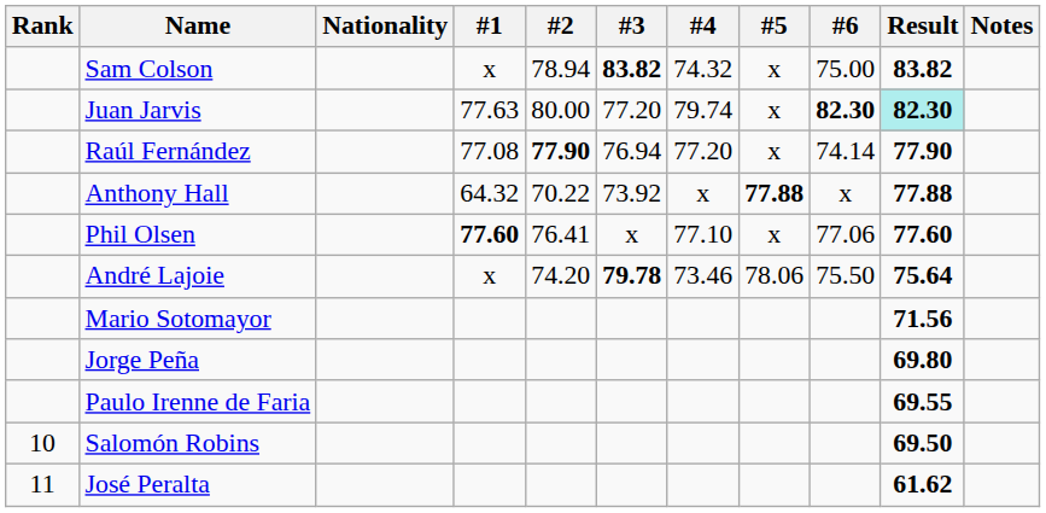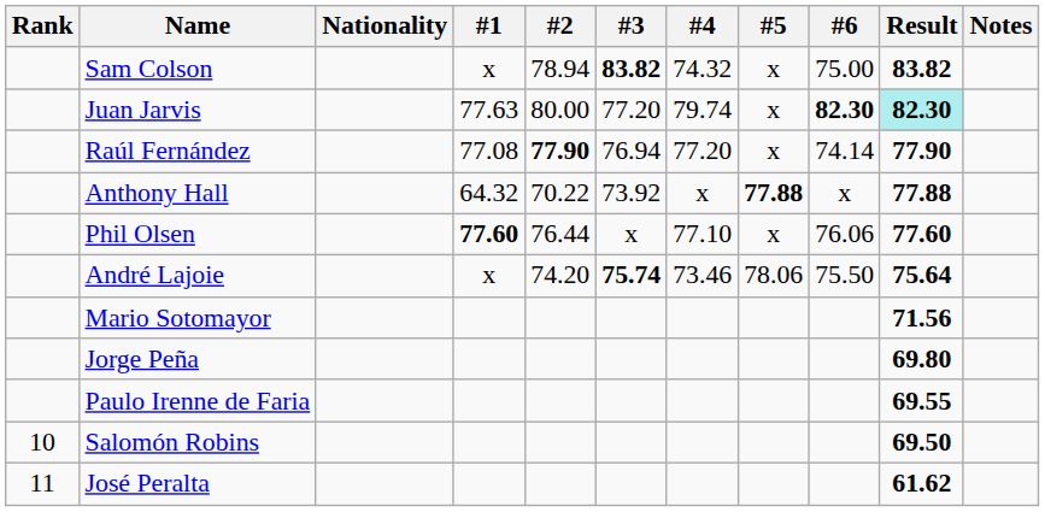Phil Olsen | #2: 76.41 -> 76.44
Phil Olsen | #6: 77.06 -> 76.06
André Lajoie | #3: 79.78 -> 75.74
